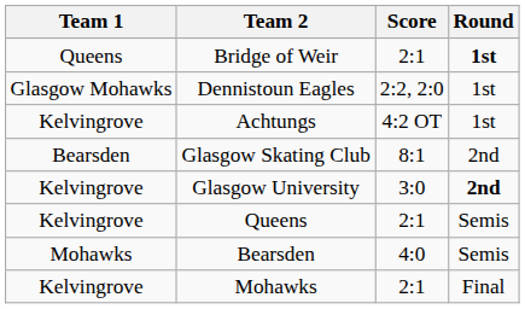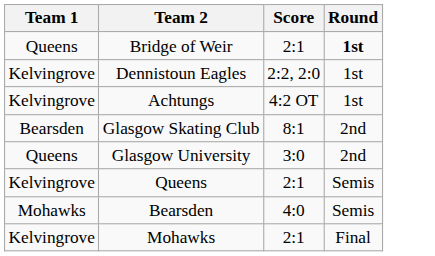Dennistoun Eagles | Team 1: Glasgow Mohawks -> Kelvingrove
Glasgow University | Team 1: Kelvingrove -> Queens
Glasgow University | Round: bold -> normal
